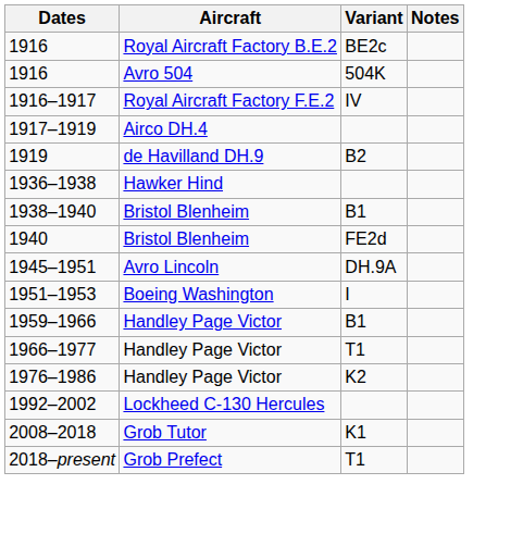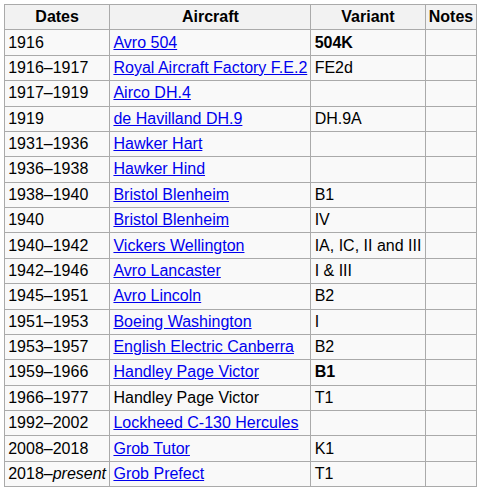- row: 1916 | Royal Aircraft Factory B.E.2 | BE2c
1916 / Avro 504 | Variant: normal -> bold
1916–1917 | Variant: IV -> FE2d
1919 | Variant: B2 -> DH.9A
+ row: 1931–1936 | Hawker Hart
1940 | Variant: FE2d -> IV
+ row: 1940–1942 | Vickers Wellington | IA, IC, II and III
+ row: 1942–1946 | Avro Lancaster | I & III
1945–1951 | Variant: DH.9A -> B2
+ row: 1953–1957 | English Electric Canberra | B2
1959–1966 | Variant: normal -> bold
- row: 1976–1986 | Handley Page Victor | K2
